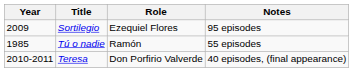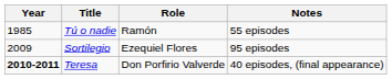rows swapped: Tú o nadie <-> Sortilegio
Teresa | Year: normal -> bold
